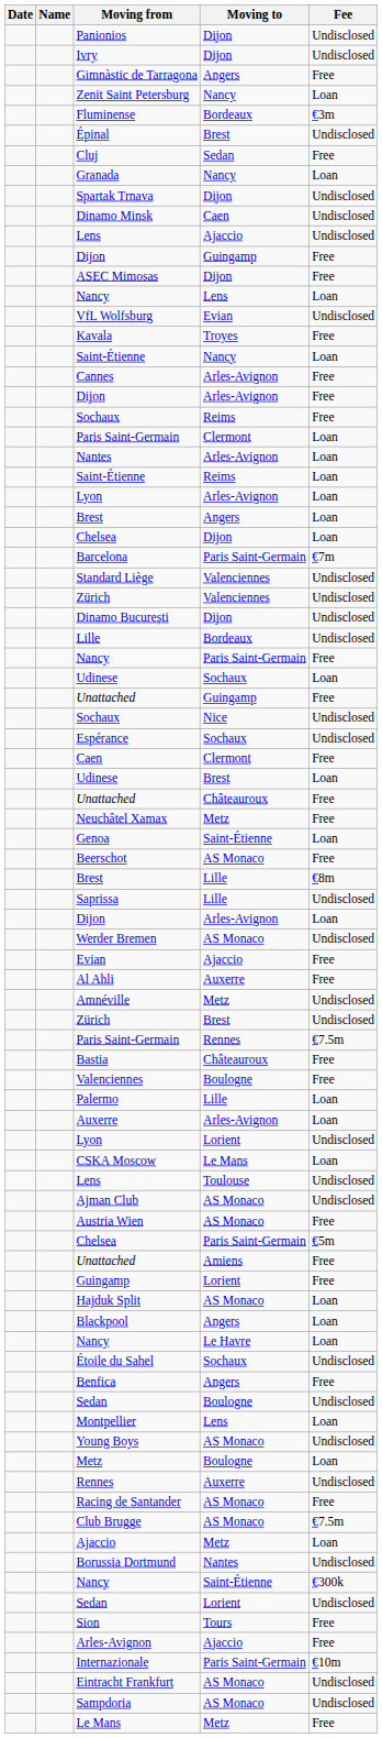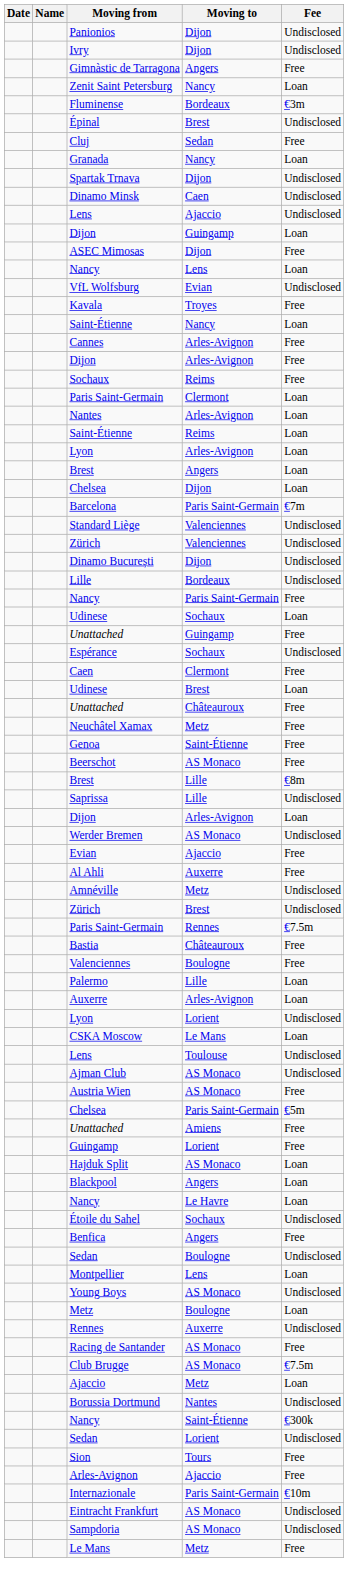Dijon / Guingamp | Fee: Free -> Loan
- row: Sochaux | Nice | Undisclosed
Genoa | Fee: Loan -> Free
